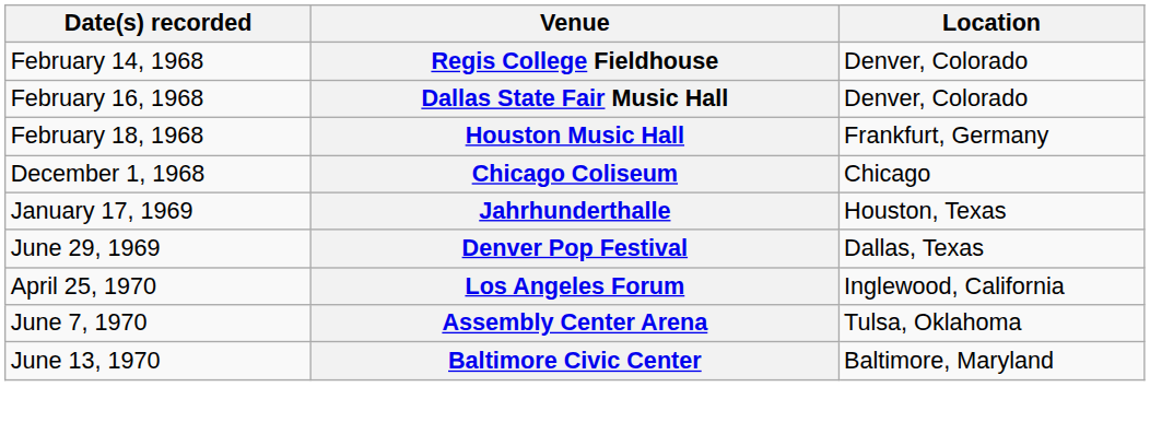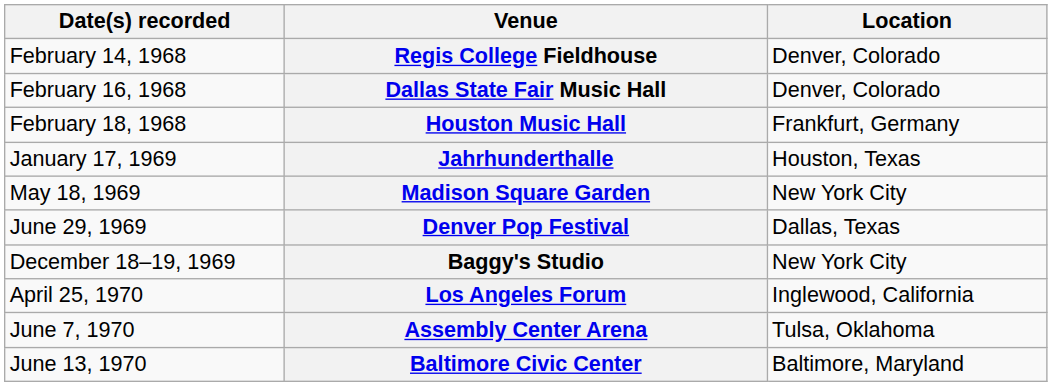- row: December 1, 1968 | Chicago Coliseum | Chicago
+ row: May 18, 1969 | Madison Square Garden | New York City
+ row: December 18–19, 1969 | Baggy's Studio | New York City
